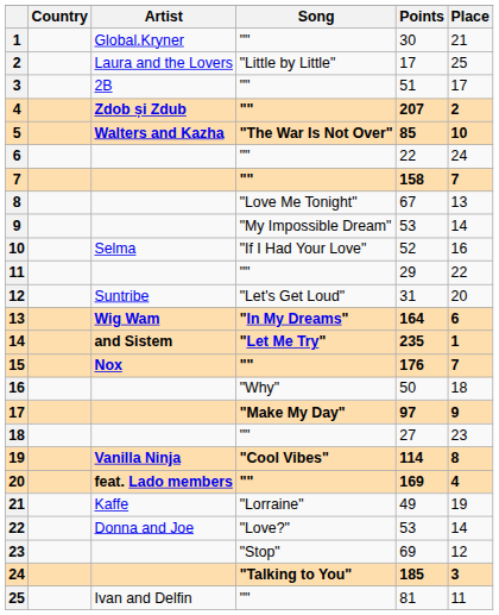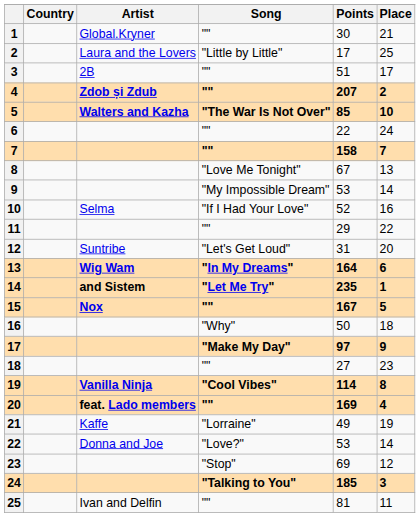15 | Points: 176 -> 167
15 | Place: 7 -> 5
